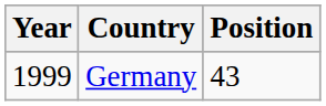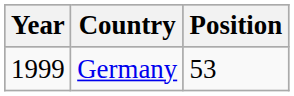Germany | Position: 43 -> 53
